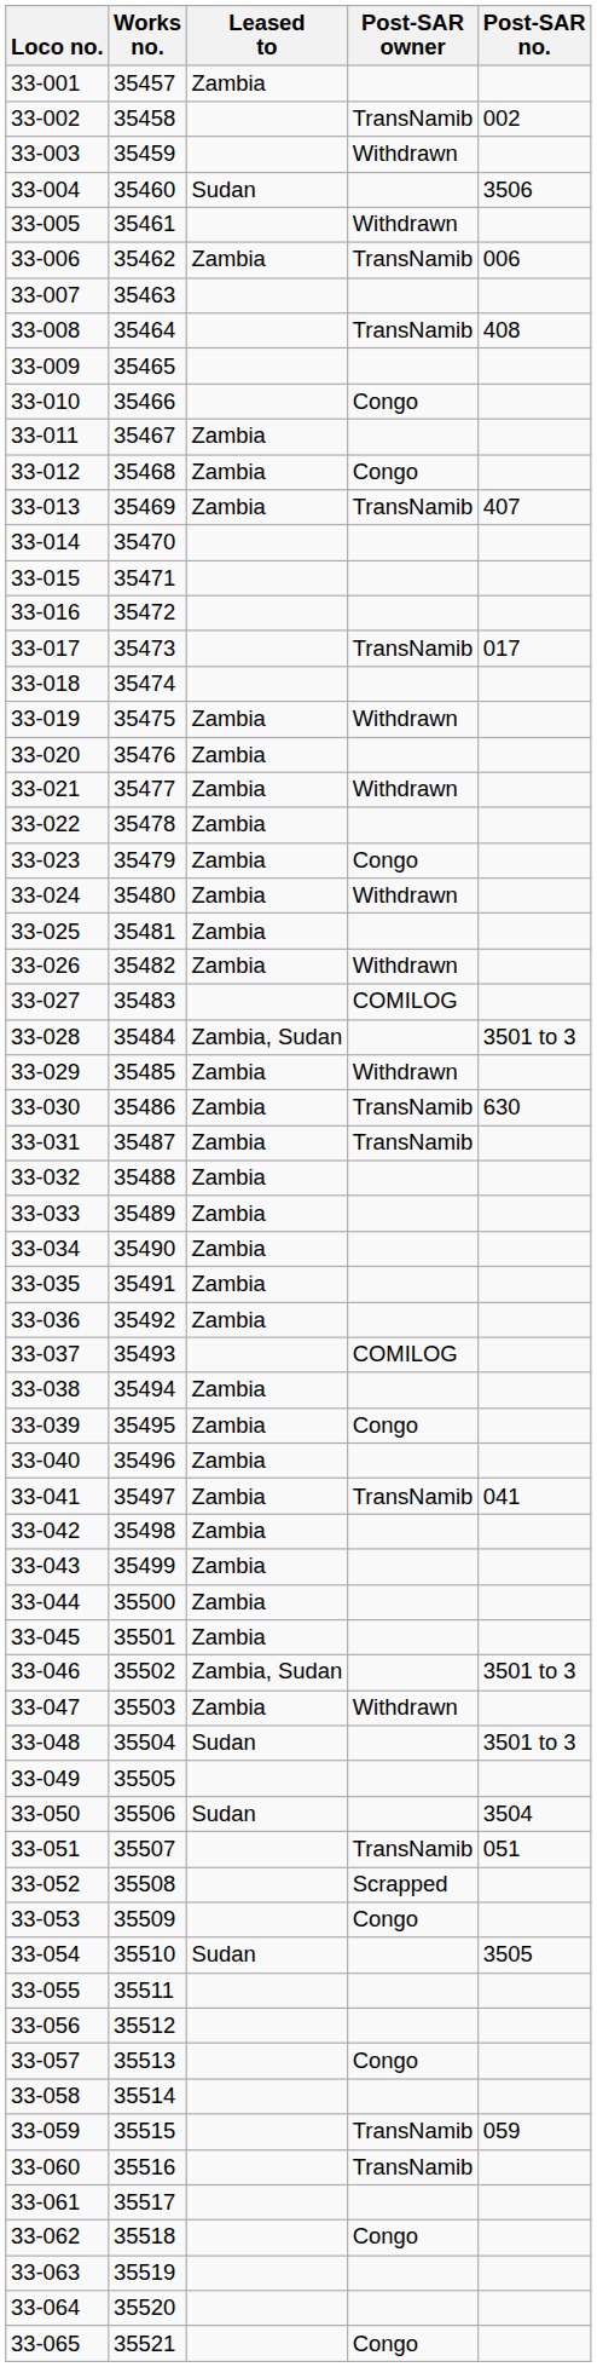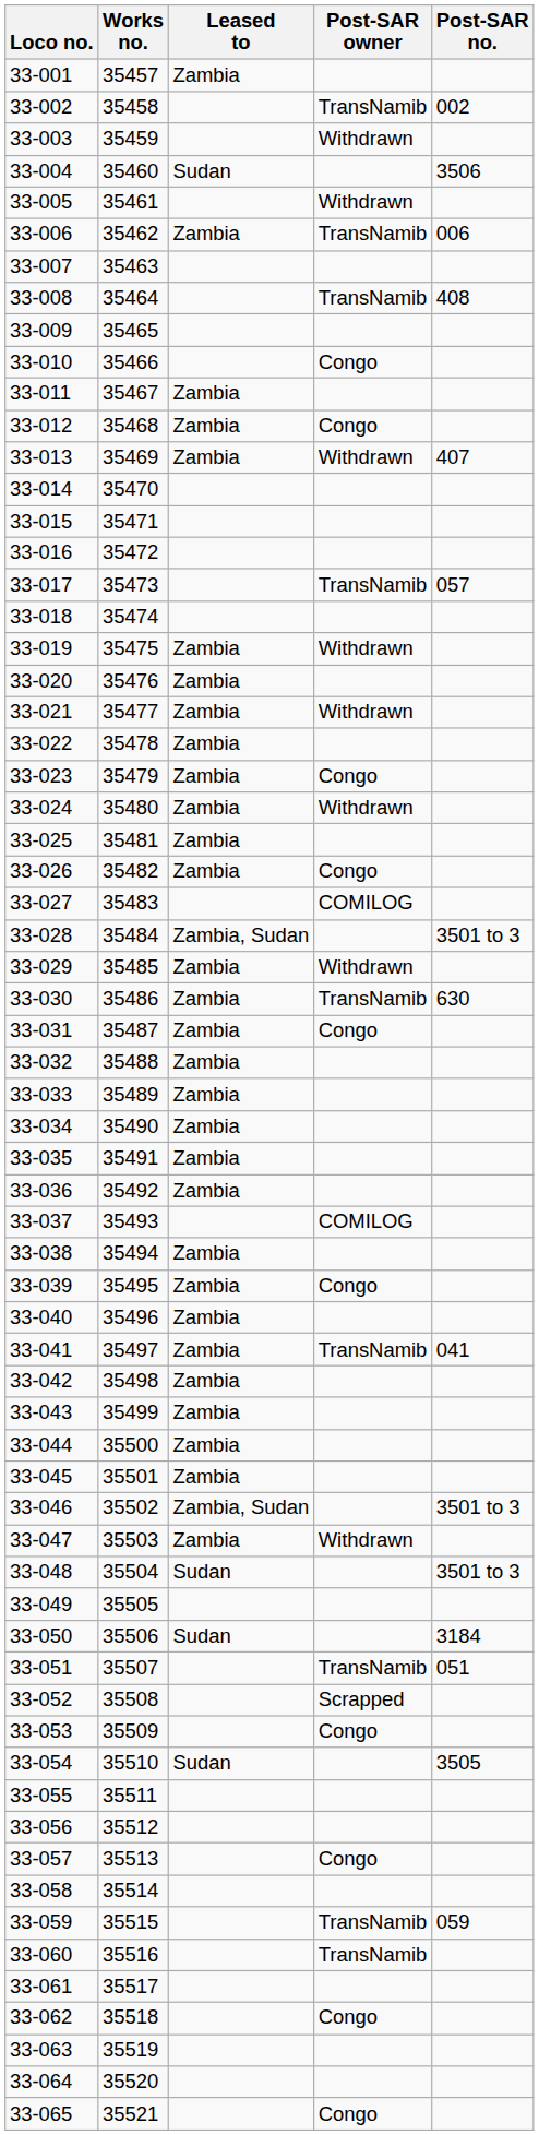33-013 | Post-SAR owner: TransNamib -> Withdrawn
33-017 | Post-SAR no.: 017 -> 057
33-026 | Post-SAR owner: Withdrawn -> Congo
33-031 | Post-SAR owner: TransNamib -> Congo
33-050 | Post-SAR no.: 3504 -> 3184
